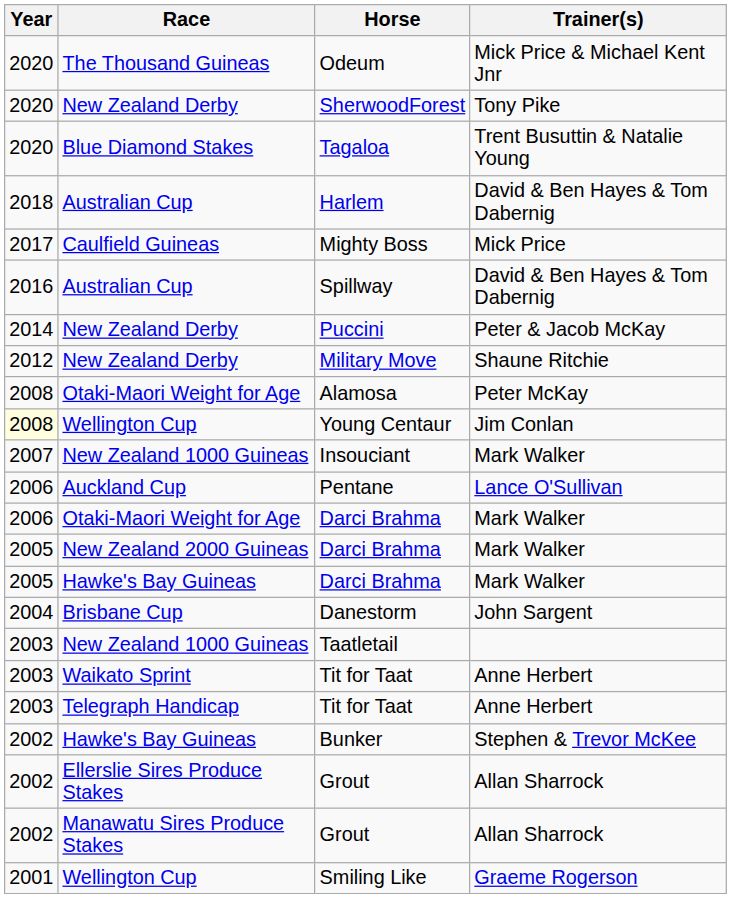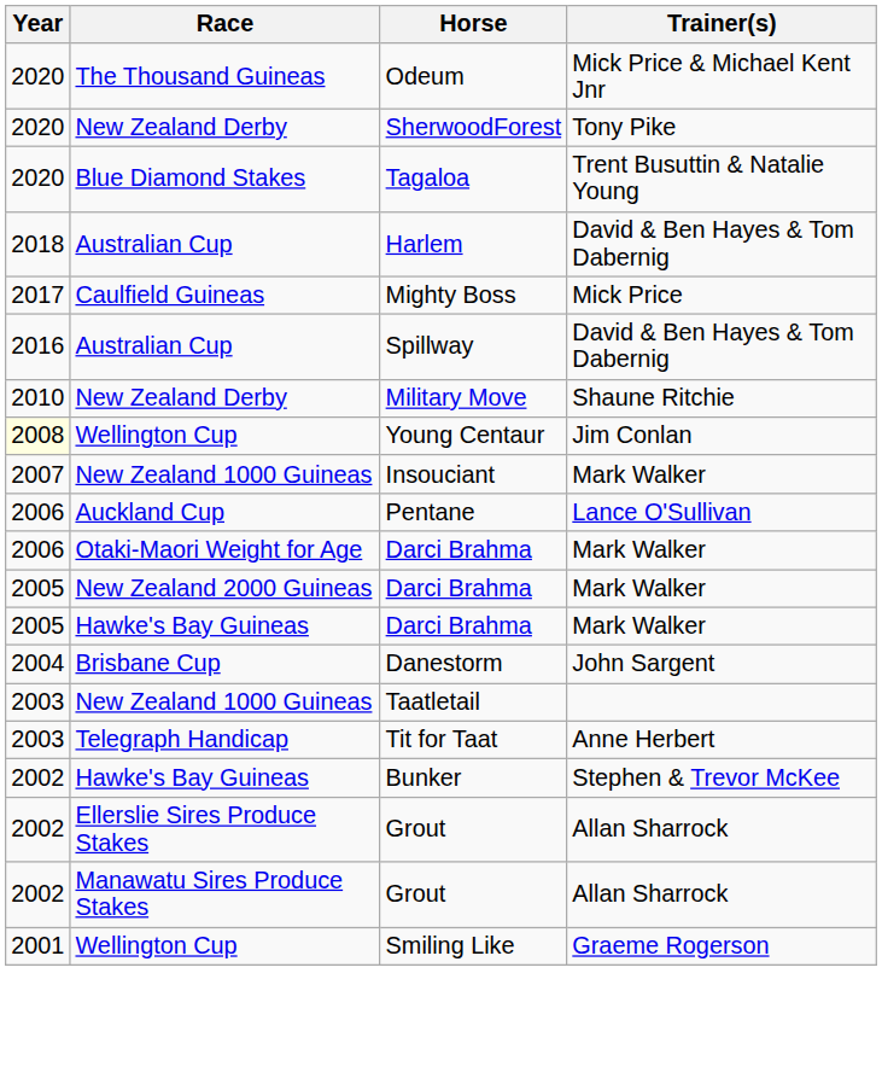- row: 2014 | New Zealand Derby | Puccini | Peter & Jacob McKay
Military Move | Year: 2012 -> 2010
- row: 2008 | Otaki-Maori Weight for Age | Alamosa | Peter McKay
- row: 2003 | Waikato Sprint | Tit for Taat | Anne Herbert
